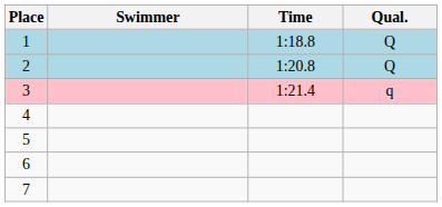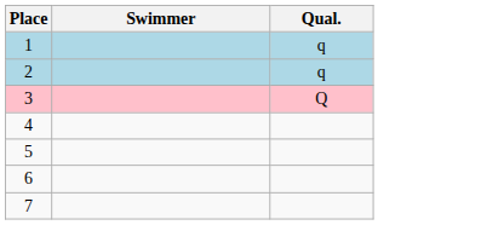- column: Time | 1:18.8 | 1:20.8 | 1:21.4
1 | Qual.: Q -> q
2 | Qual.: Q -> q
3 | Qual.: q -> Q
